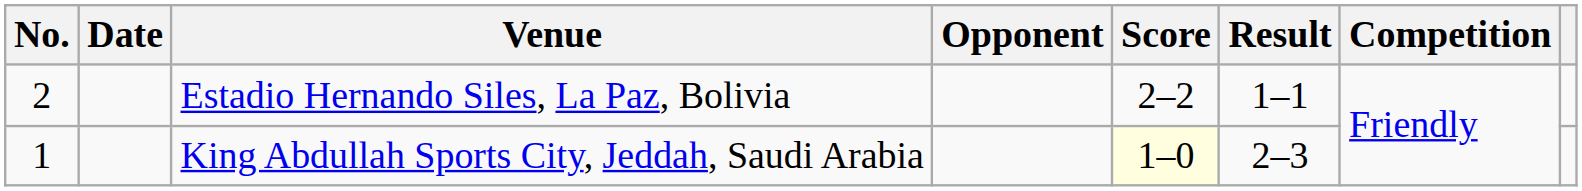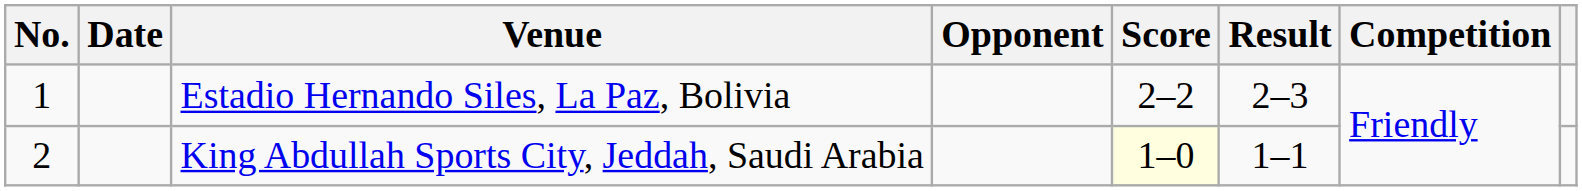Estadio Hernando Siles, La Paz, Bolivia | No.: 2 -> 1
Estadio Hernando Siles, La Paz, Bolivia | Result: 1–1 -> 2–3
King Abdullah Sports City, Jeddah, Saudi Arabia | No.: 1 -> 2
King Abdullah Sports City, Jeddah, Saudi Arabia | Result: 2–3 -> 1–1
